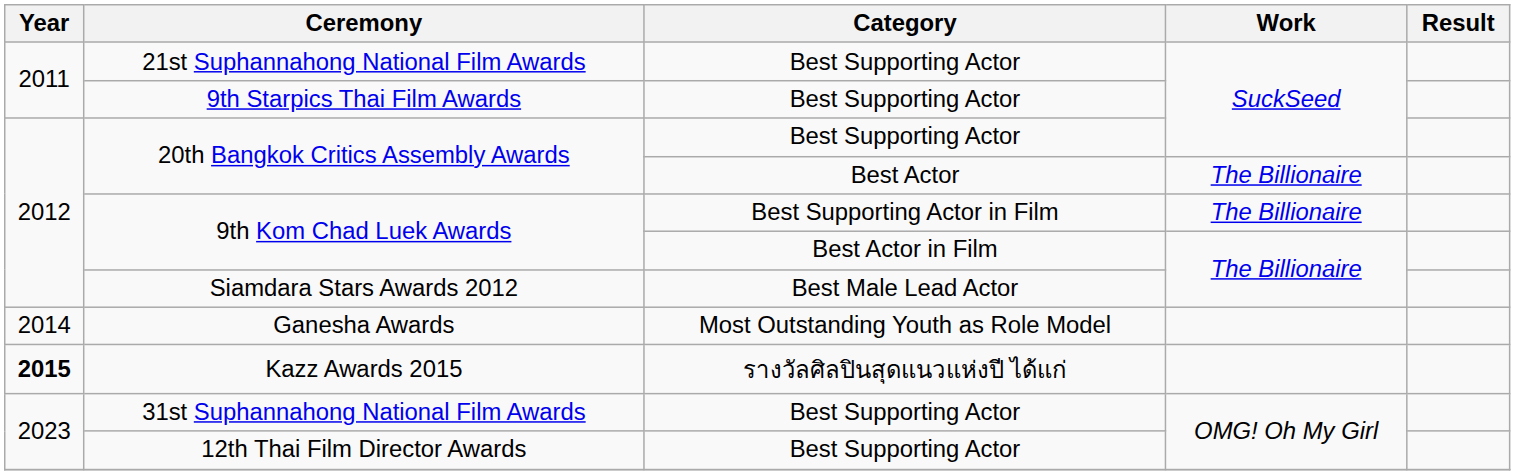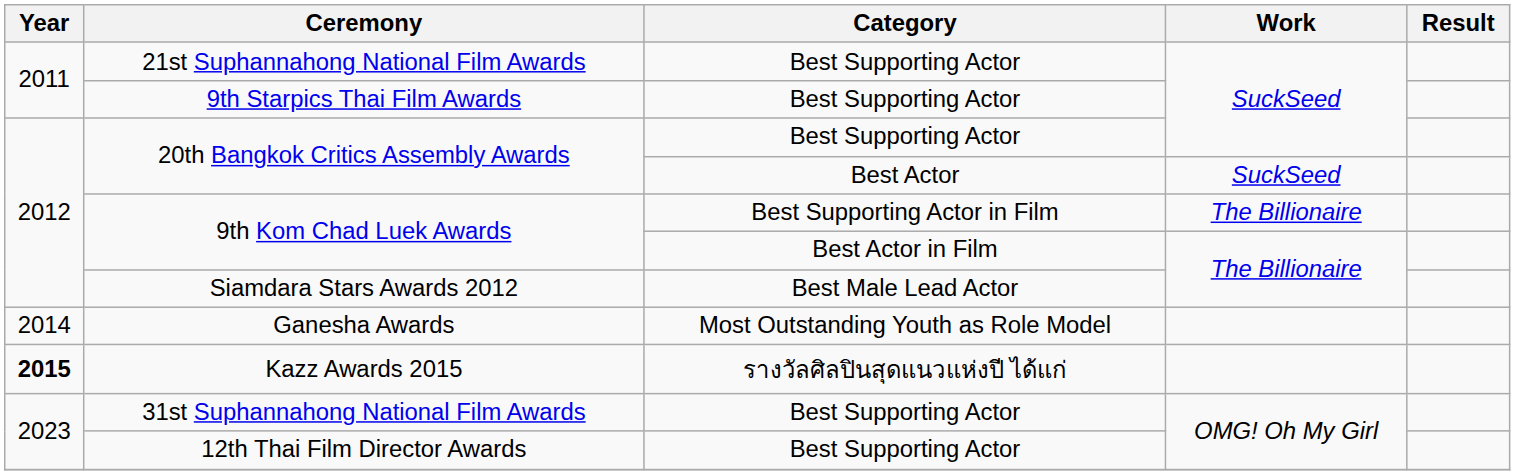20th Bangkok Critics Assembly Awards / Best Actor | Work: The Billionaire -> SuckSeed
